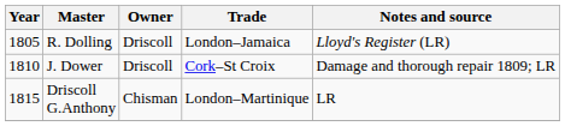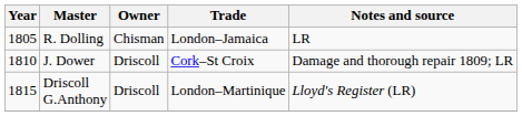R. Dolling | Owner: Driscoll -> Chisman
R. Dolling | Notes and source: Lloyd's Register (LR) -> LR
Driscoll G.Anthony | Owner: Chisman -> Driscoll
Driscoll G.Anthony | Notes and source: LR -> Lloyd's Register (LR)
